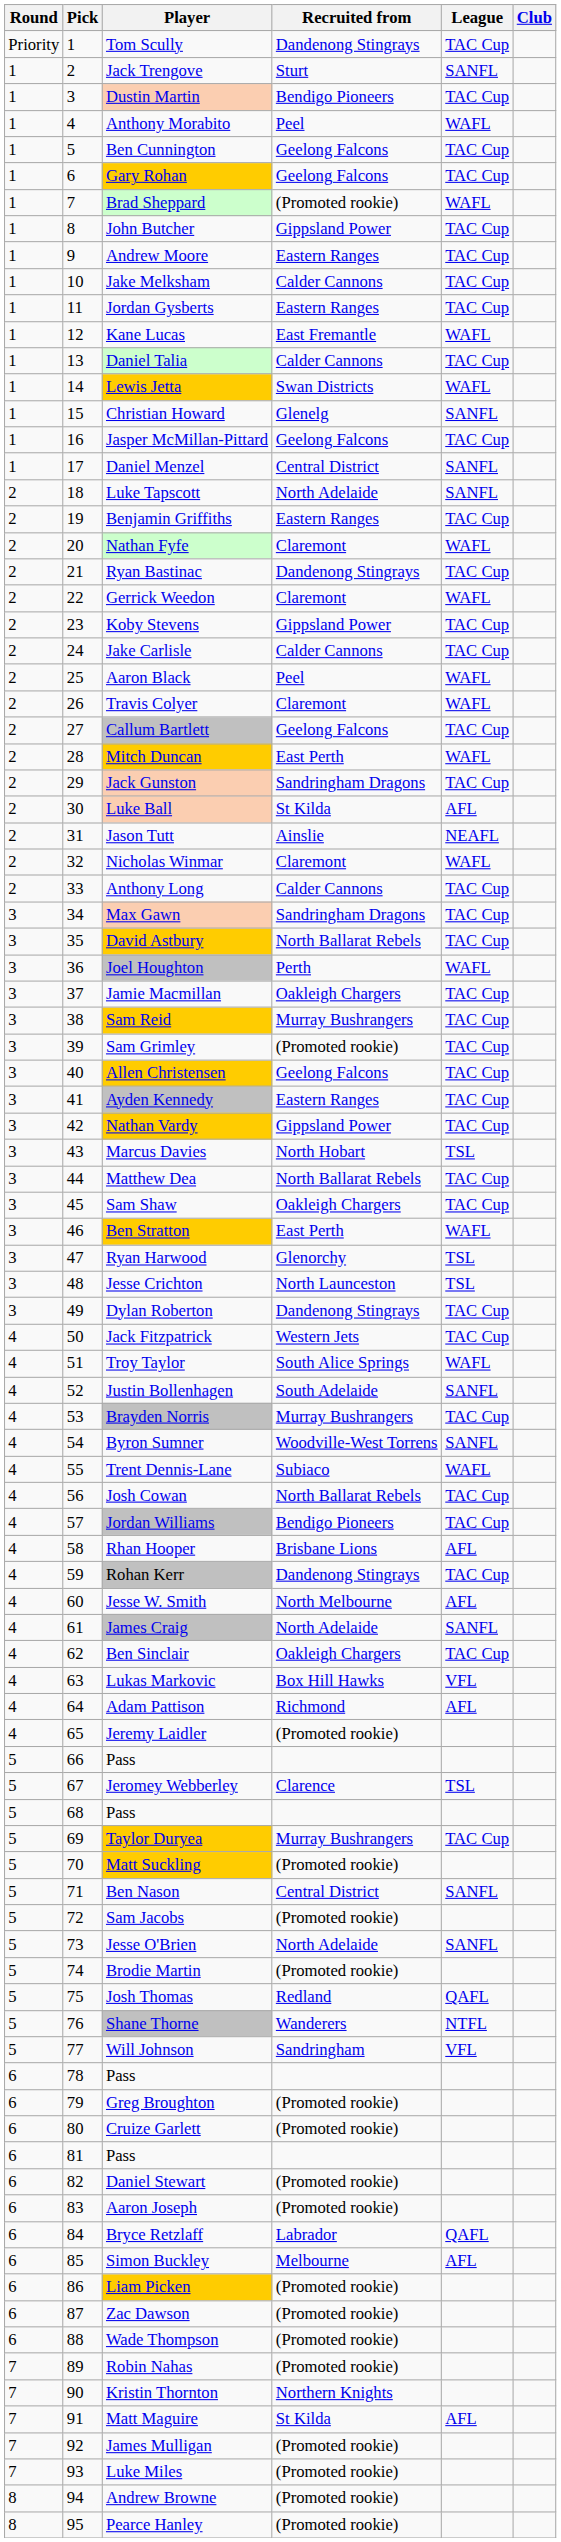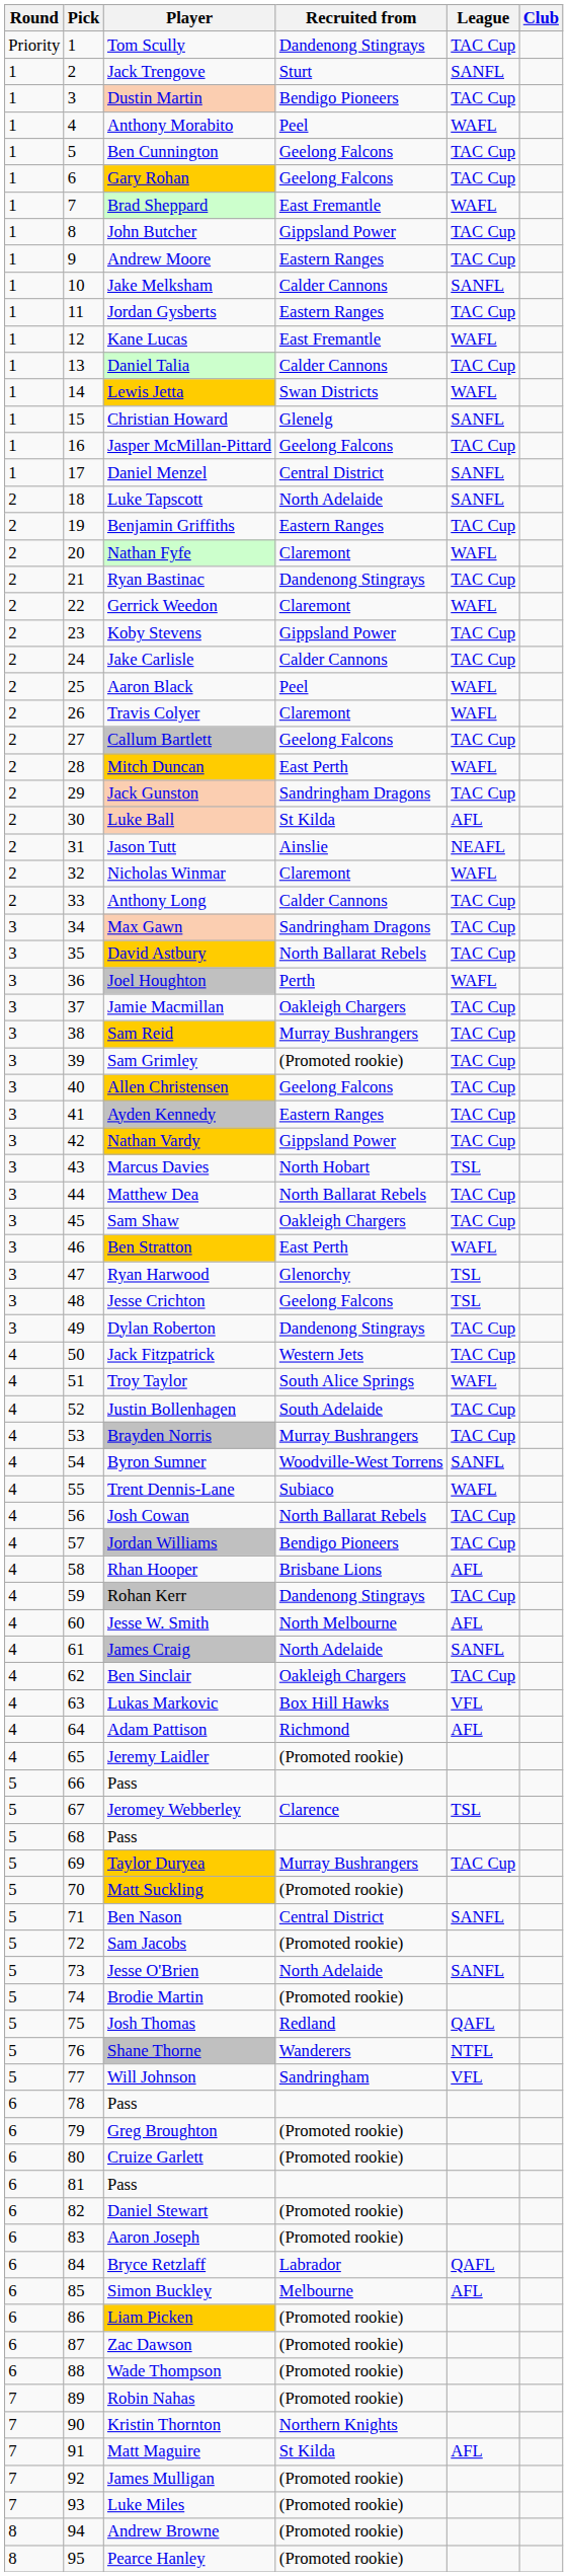Brad Sheppard | Recruited from: (Promoted rookie) -> East Fremantle
Jake Melksham | League: TAC Cup -> SANFL
Jesse Crichton | Recruited from: North Launceston -> Geelong Falcons
Justin Bollenhagen | League: SANFL -> TAC Cup
